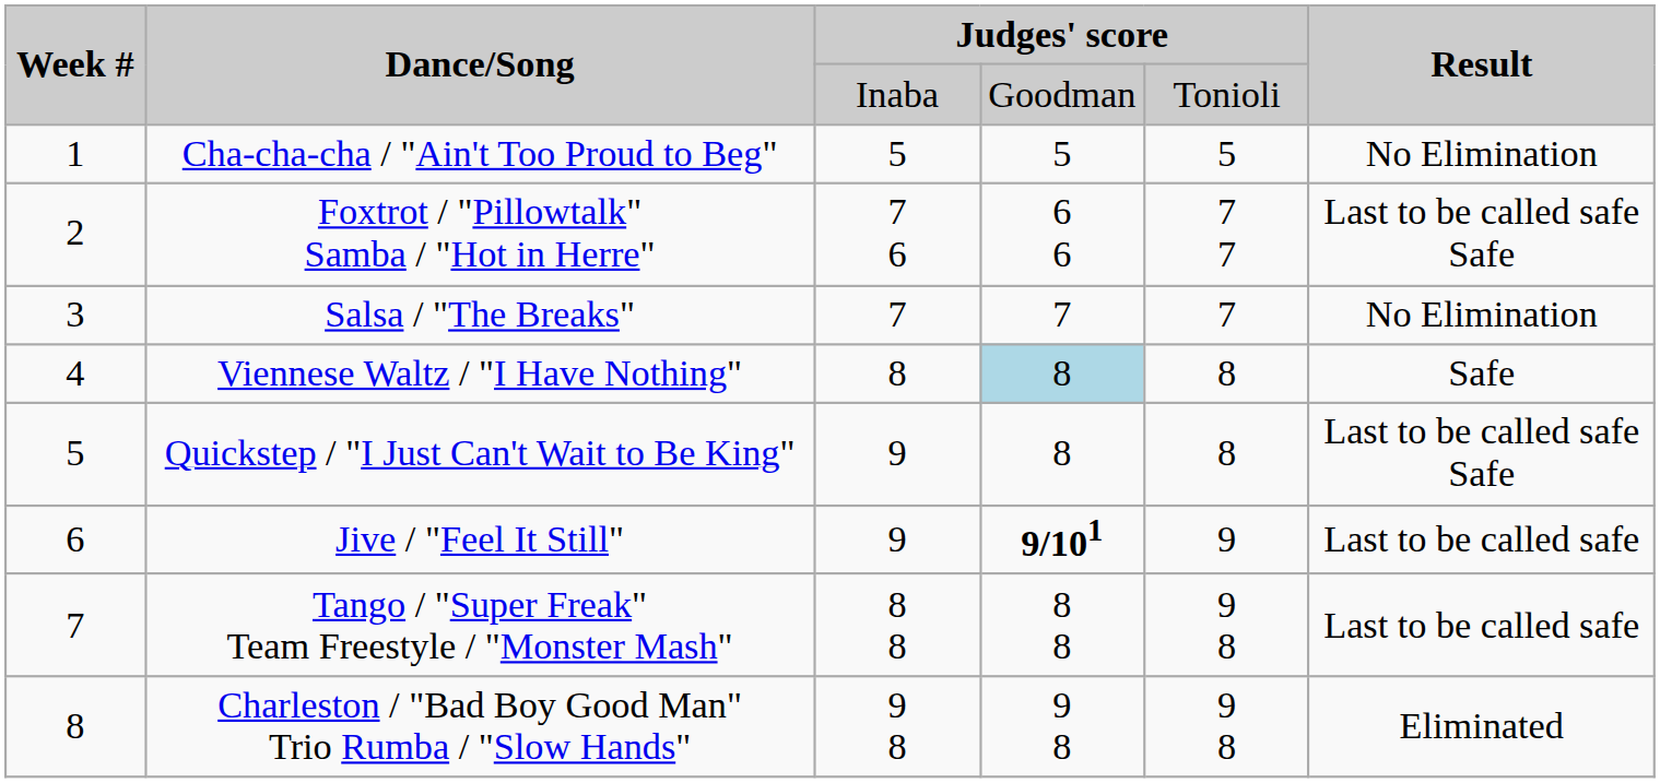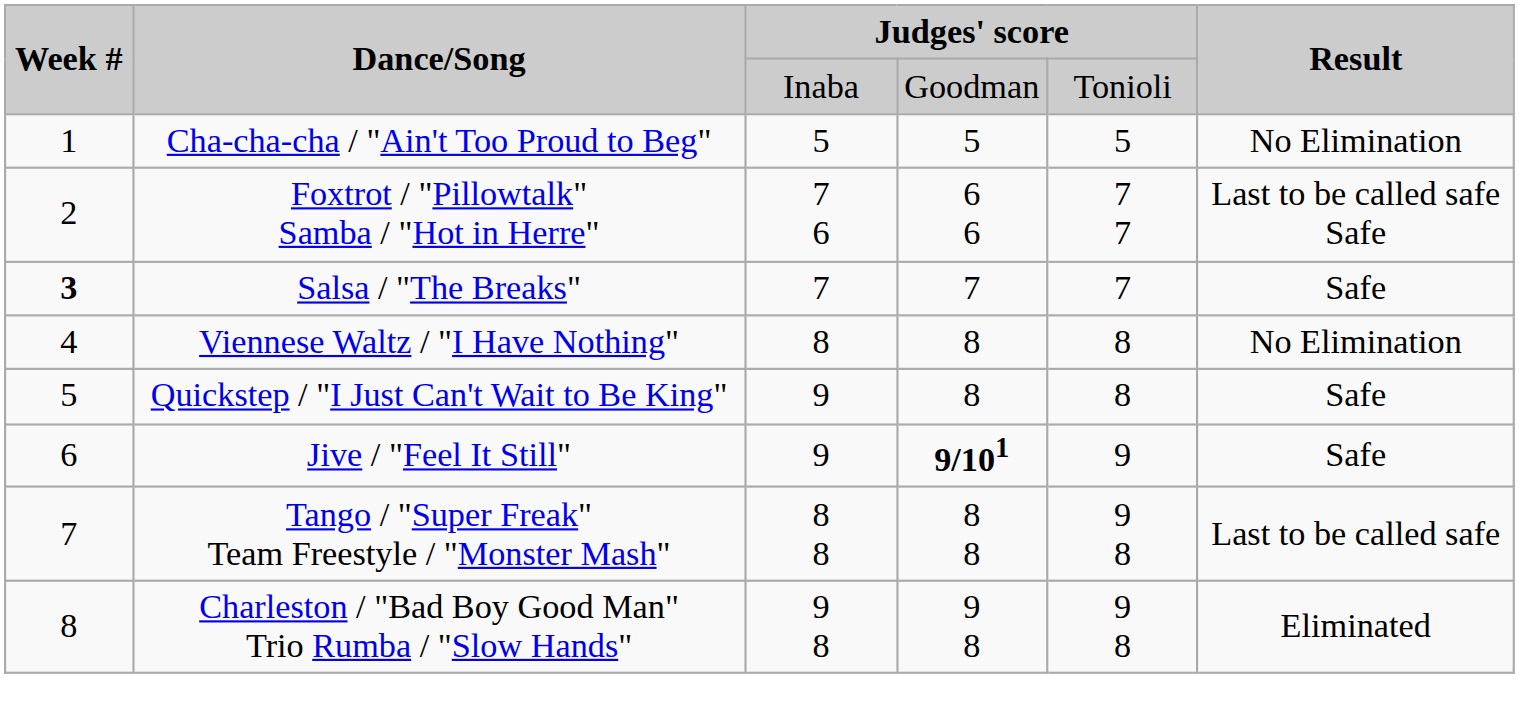Salsa / "The Breaks" | Week #: normal -> bold
Salsa / "The Breaks" | Result: No Elimination -> Safe
Viennese Waltz / "I Have Nothing" | column 4: lightblue background -> no background
Viennese Waltz / "I Have Nothing" | Result: Safe -> No Elimination
Quickstep / "I Just Can't Wait to Be King" | Result: Last to be called safe Safe -> Safe
Jive / "Feel It Still" | Result: Last to be called safe -> Safe
